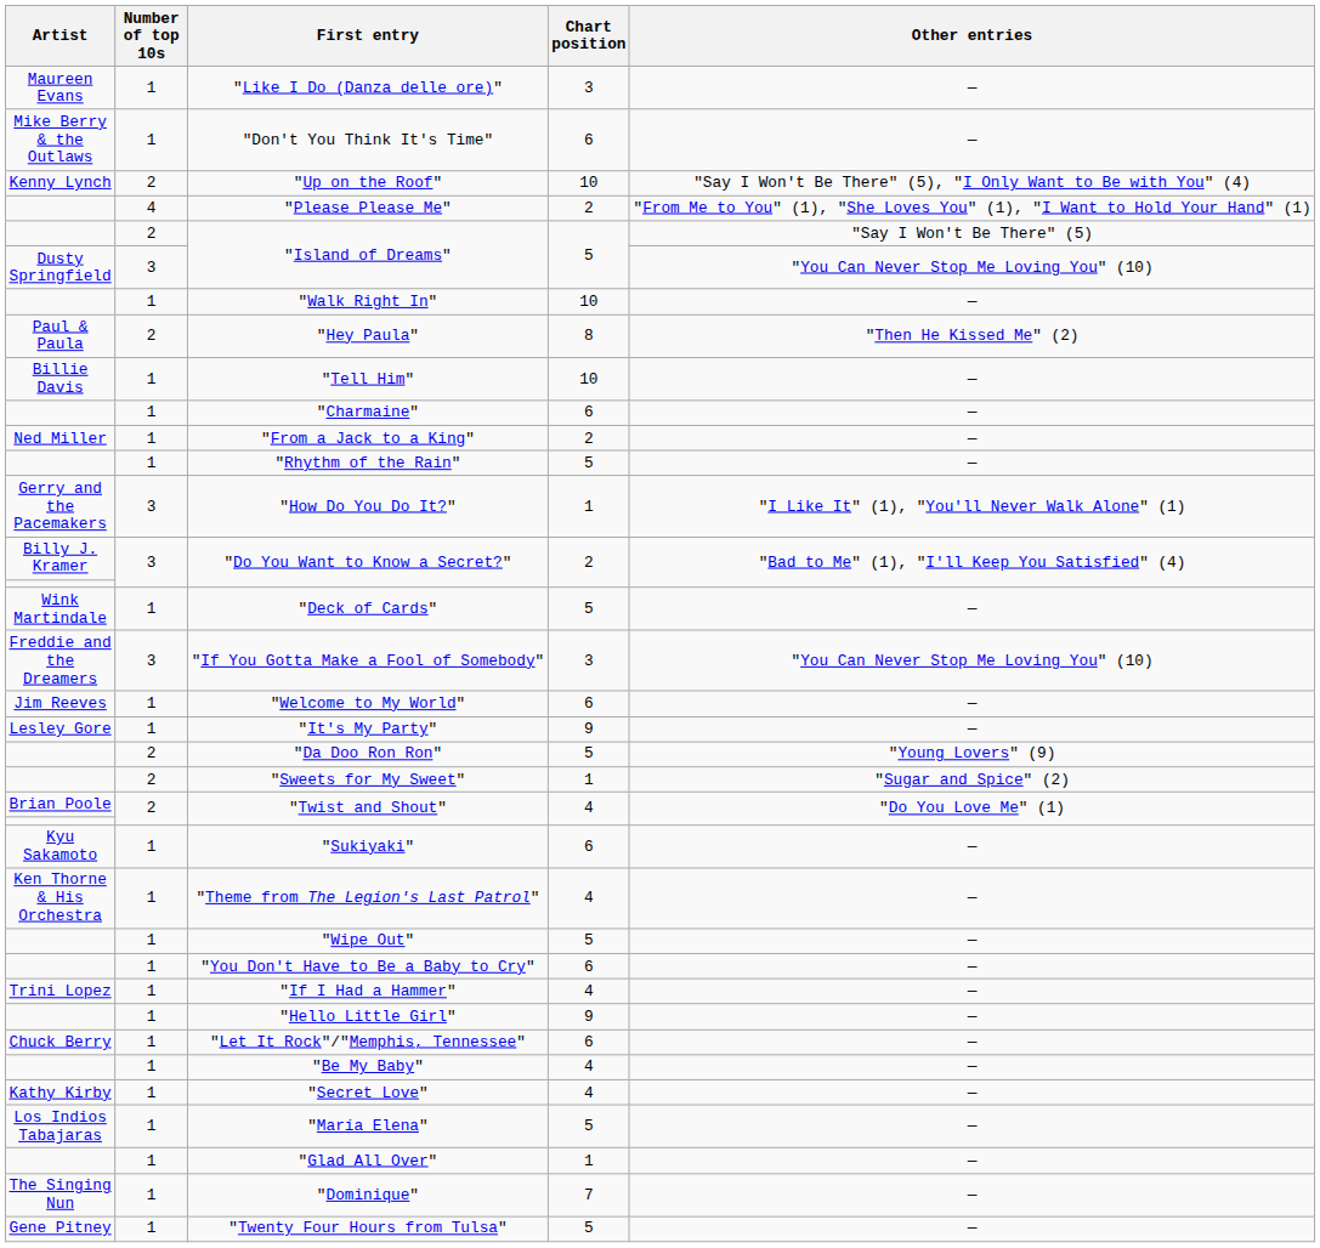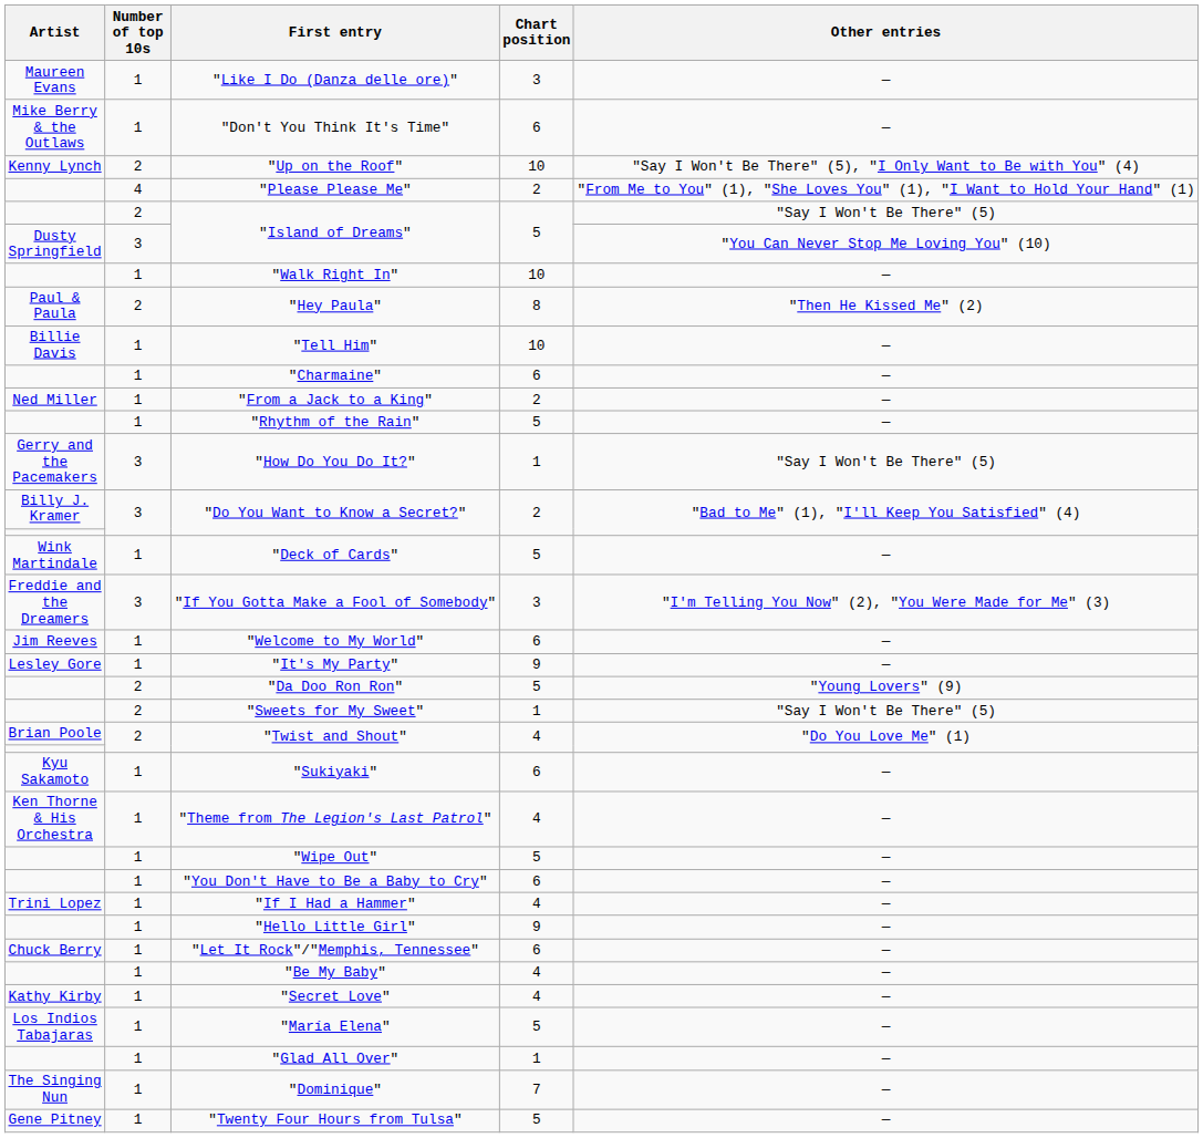"How Do You Do It?" | Other entries: "I Like It" (1), "You'll Never Walk Alone" (1) -> "Say I Won't Be There" (5)
"If You Gotta Make a Fool of Somebody" | Other entries: "You Can Never Stop Me Loving You" (10) -> "I'm Telling You Now" (2), "You Were Made for Me" (3)
"Sweets for My Sweet" | Other entries: "Sugar and Spice" (2) -> "Say I Won't Be There" (5)
